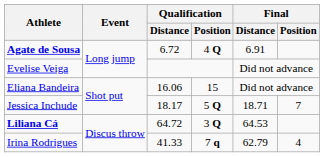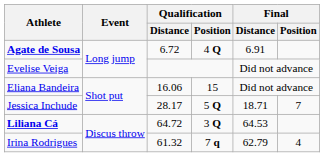Jessica Inchude | Qualification / Distance: 18.17 -> 28.17
Irina Rodrigues | Qualification / Distance: 41.33 -> 61.32
